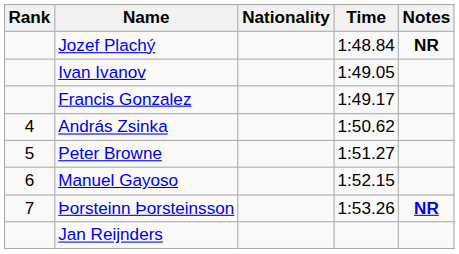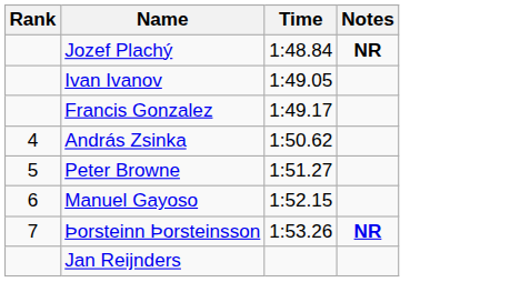- column: Nationality
